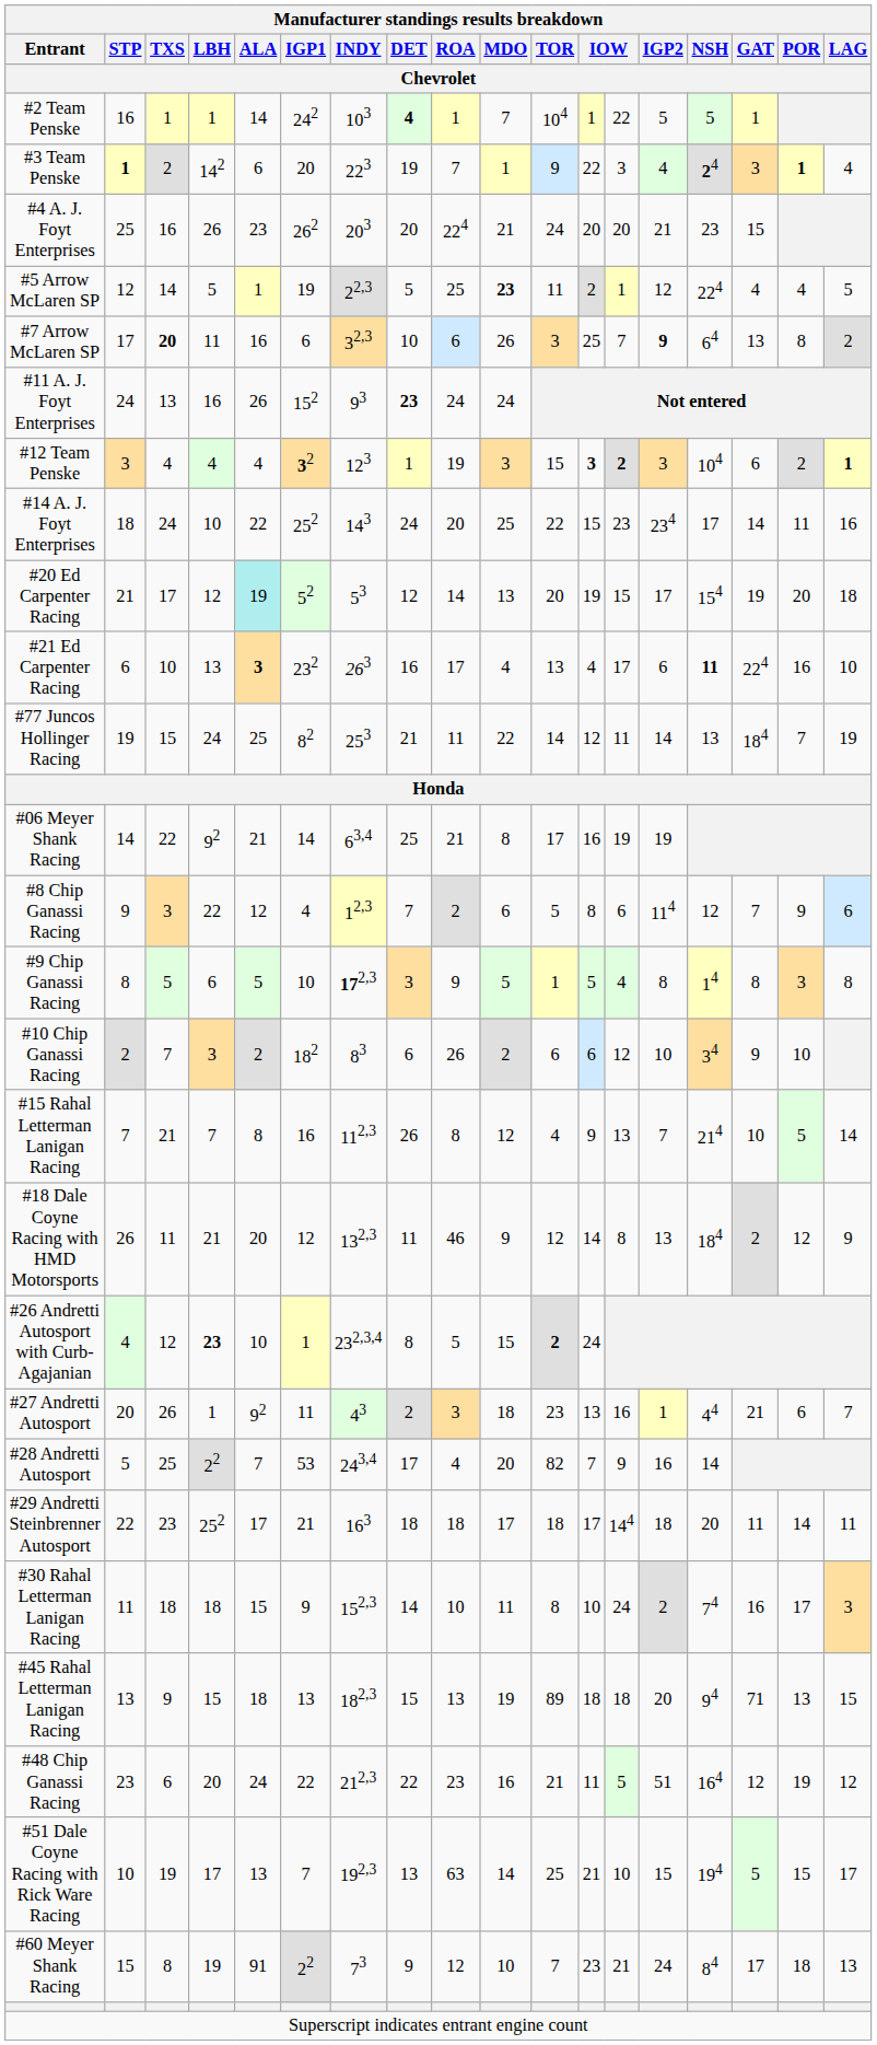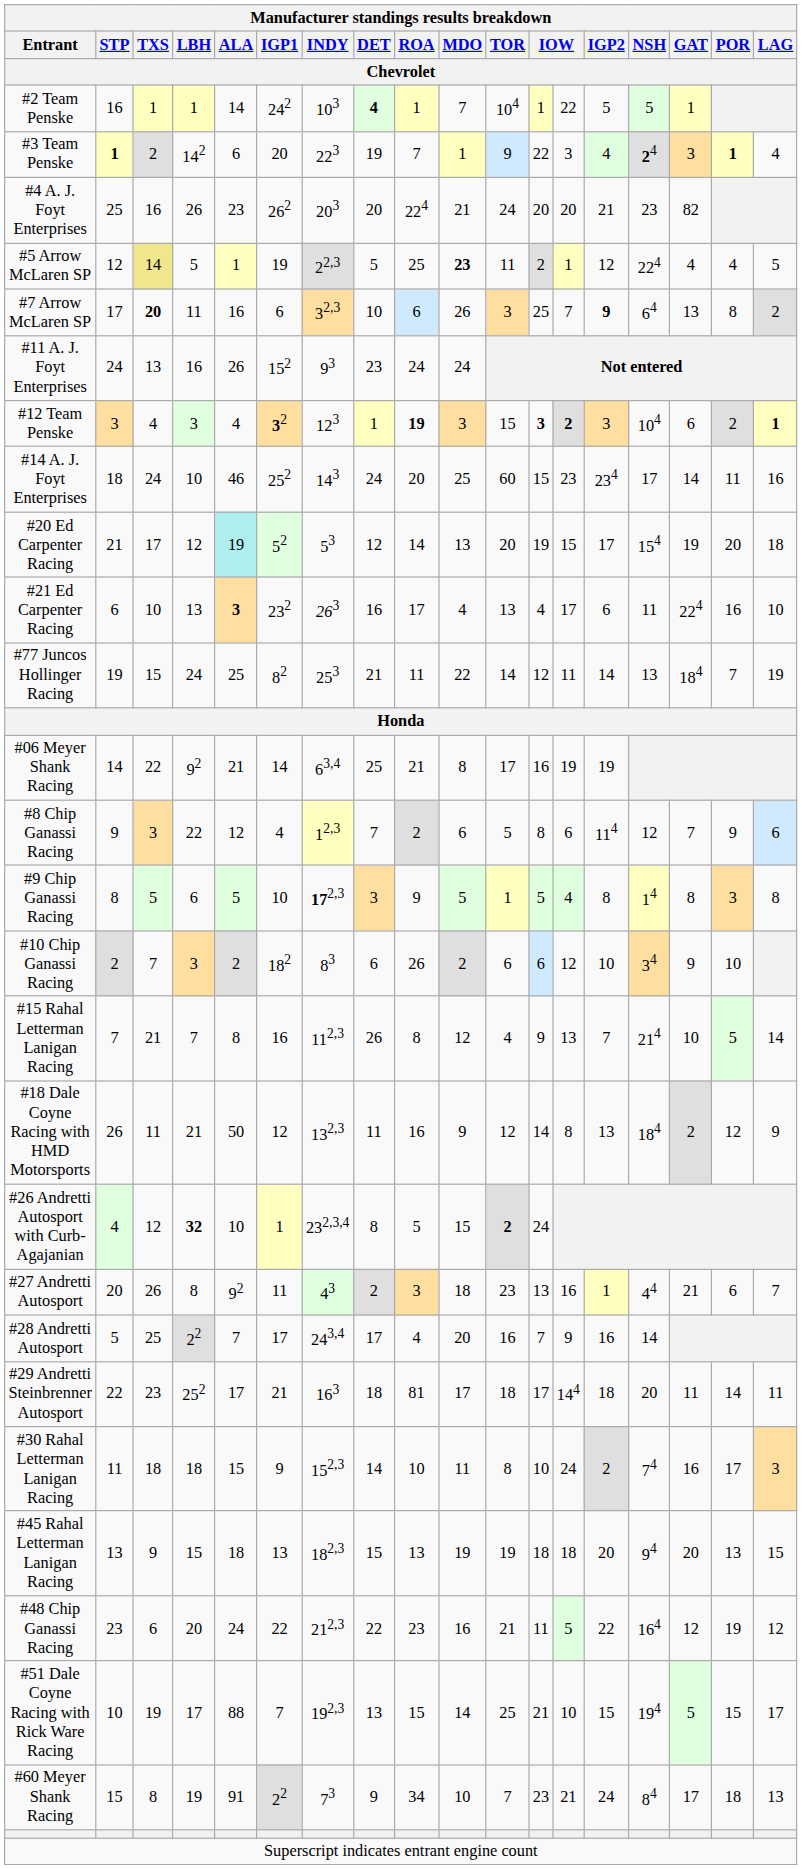#4 A. J. Foyt Enterprises | Manufacturer standings results breakdown / GAT / Chevrolet: 15 -> 82
#5 Arrow McLaren SP | Manufacturer standings results breakdown / TXS / Chevrolet: no background -> khaki background
#11 A. J. Foyt Enterprises | Manufacturer standings results breakdown / DET / Chevrolet: bold -> normal
#12 Team Penske | Manufacturer standings results breakdown / LBH / Chevrolet: 4 -> 3
#12 Team Penske | Manufacturer standings results breakdown / ROA / Chevrolet: normal -> bold
#14 A. J. Foyt Enterprises | Manufacturer standings results breakdown / ALA / Chevrolet: 22 -> 46
#14 A. J. Foyt Enterprises | Manufacturer standings results breakdown / TOR / Chevrolet: 22 -> 60
#21 Ed Carpenter Racing | Manufacturer standings results breakdown / NSH / Chevrolet: bold -> normal
#18 Dale Coyne Racing with HMD Motorsports | Manufacturer standings results breakdown / ALA / Chevrolet: 20 -> 50
#18 Dale Coyne Racing with HMD Motorsports | Manufacturer standings results breakdown / ROA / Chevrolet: 46 -> 16
#26 Andretti Autosport with Curb-Agajanian | Manufacturer standings results breakdown / LBH / Chevrolet: 23 -> 32
#27 Andretti Autosport | Manufacturer standings results breakdown / LBH / Chevrolet: 1 -> 8
#28 Andretti Autosport | Manufacturer standings results breakdown / IGP1 / Chevrolet: 53 -> 17
#28 Andretti Autosport | Manufacturer standings results breakdown / TOR / Chevrolet: 82 -> 16
#29 Andretti Steinbrenner Autosport | Manufacturer standings results breakdown / ROA / Chevrolet: 18 -> 81
#45 Rahal Letterman Lanigan Racing | Manufacturer standings results breakdown / TOR / Chevrolet: 89 -> 19
#45 Rahal Letterman Lanigan Racing | Manufacturer standings results breakdown / GAT / Chevrolet: 71 -> 20
#48 Chip Ganassi Racing | Manufacturer standings results breakdown / IGP2 / Chevrolet: 51 -> 22
#51 Dale Coyne Racing with Rick Ware Racing | Manufacturer standings results breakdown / ALA / Chevrolet: 13 -> 88
#51 Dale Coyne Racing with Rick Ware Racing | Manufacturer standings results breakdown / ROA / Chevrolet: 63 -> 15
#60 Meyer Shank Racing | Manufacturer standings results breakdown / ROA / Chevrolet: 12 -> 34
